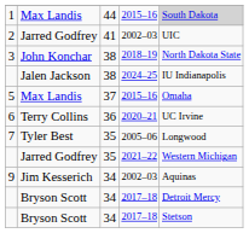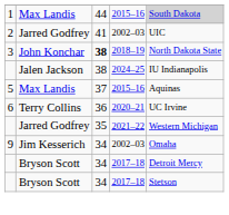3 | column 3: normal -> bold
5 | column 5: Omaha -> Aquinas
- row: 7 | Tyler Best | 35 | 2005–06 | Longwood
9 | column 5: Aquinas -> Omaha
